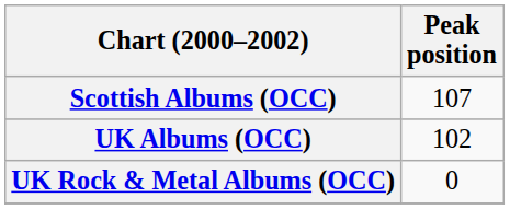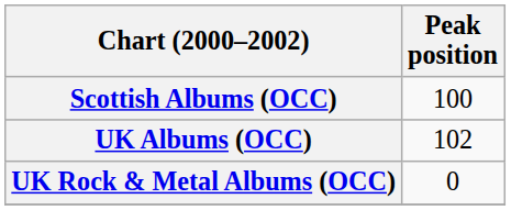Scottish Albums (OCC) | Peak position: 107 -> 100
